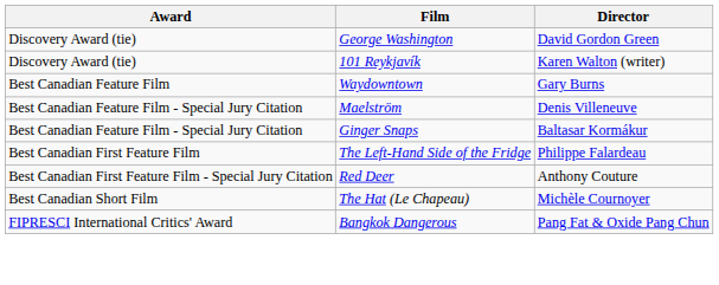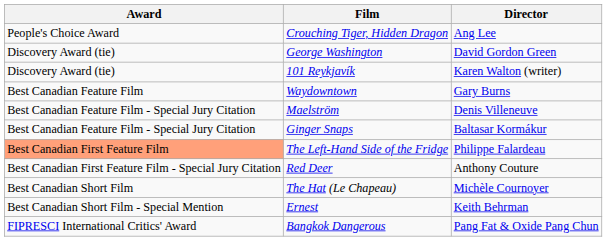+ row: People's Choice Award | Crouching Tiger, Hidden Dragon | Ang Lee
The Left-Hand Side of the Fridge | Award: no background -> lightsalmon background
+ row: Best Canadian Short Film - Special Mention | Ernest | Keith Behrman
